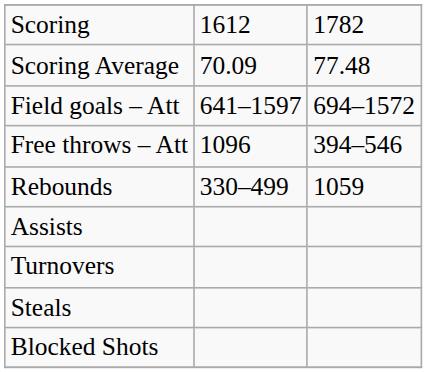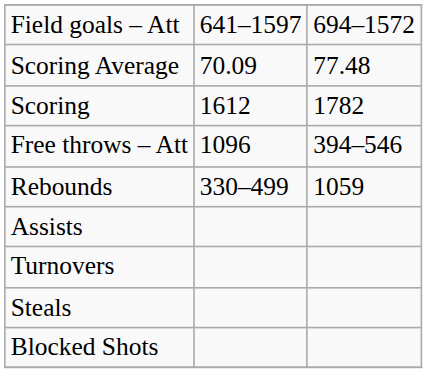rows swapped: Scoring <-> Field goals – Att
